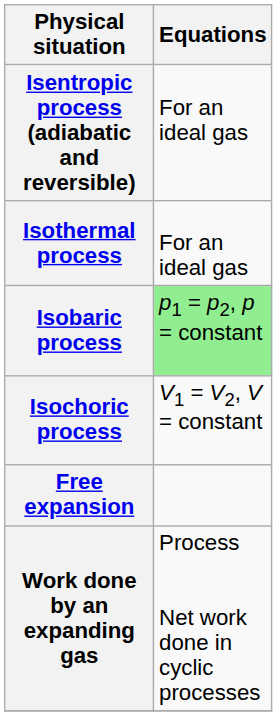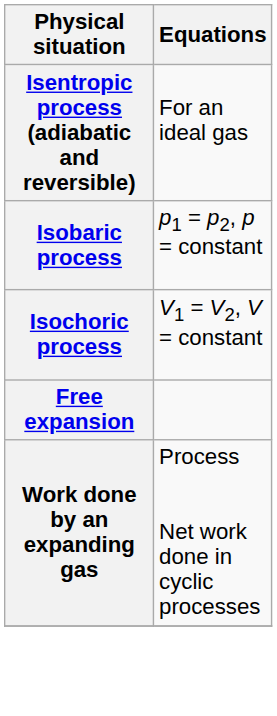- row: Isothermal process | For an ideal gas
Isobaric process | Equations: lightgreen background -> no background
